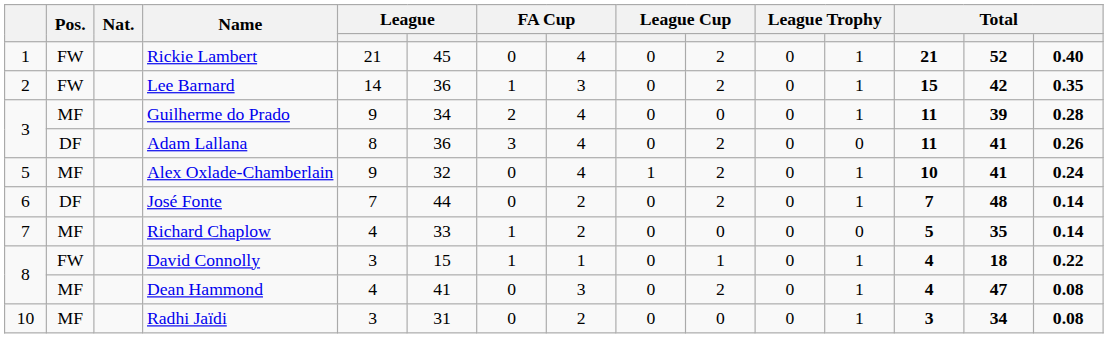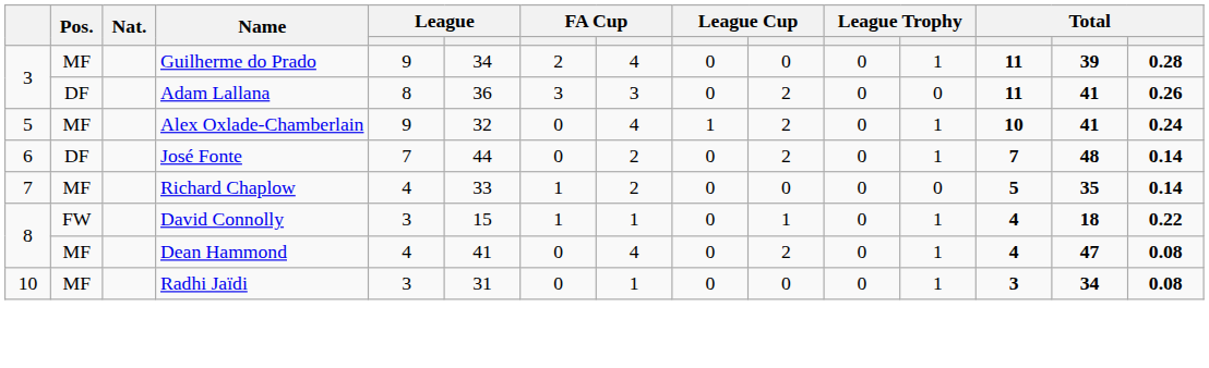- row: 1 | FW | Rickie Lambert | 21 | 45 | 0 | 4 | 0 | 2 | 0 | 1 | 21 | 52 | 0.40
- row: 2 | FW | Lee Barnard | 14 | 36 | 1 | 3 | 0 | 2 | 0 | 1 | 15 | 42 | 0.35
Adam Lallana | column 8: 4 -> 3
Dean Hammond | column 8: 3 -> 4
Radhi Jaïdi | column 8: 2 -> 1
